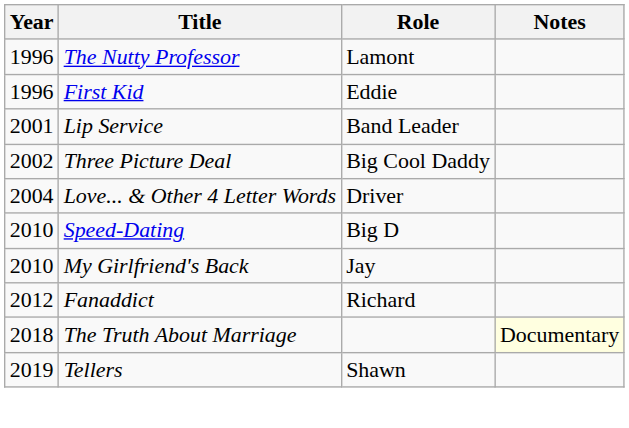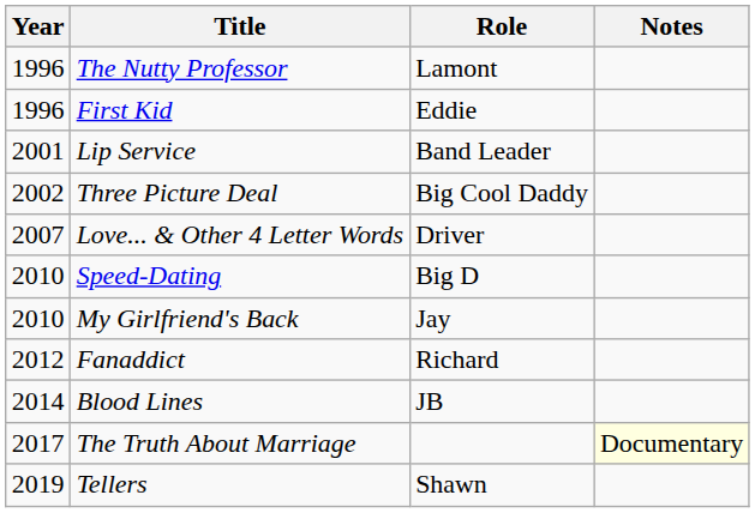Love... & Other 4 Letter Words | Year: 2004 -> 2007
+ row: 2014 | Blood Lines | JB
The Truth About Marriage | Year: 2018 -> 2017
